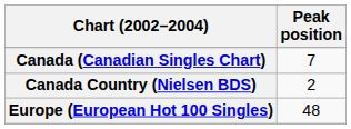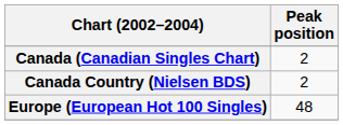Canada (Canadian Singles Chart) | Peak position: 7 -> 2
